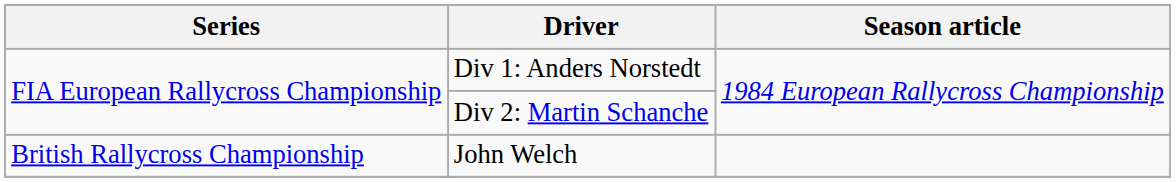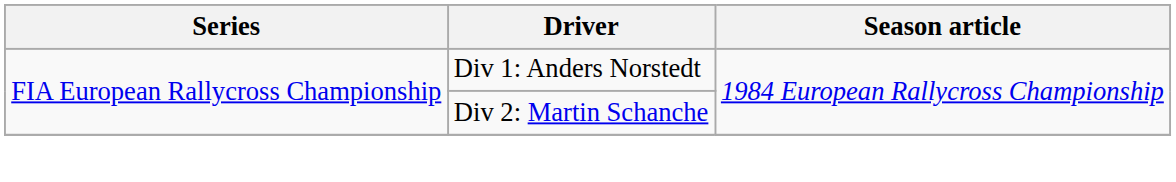- row: British Rallycross Championship | John Welch
